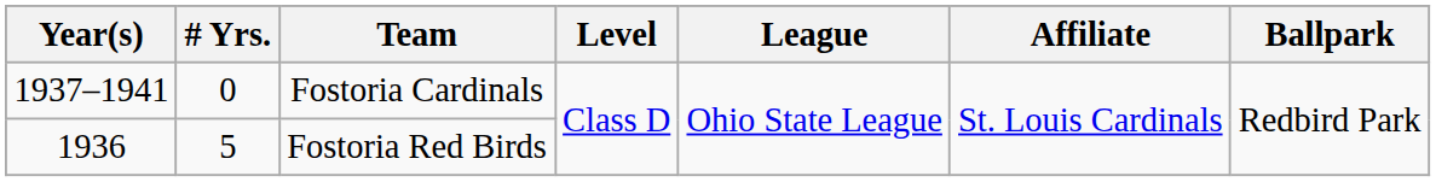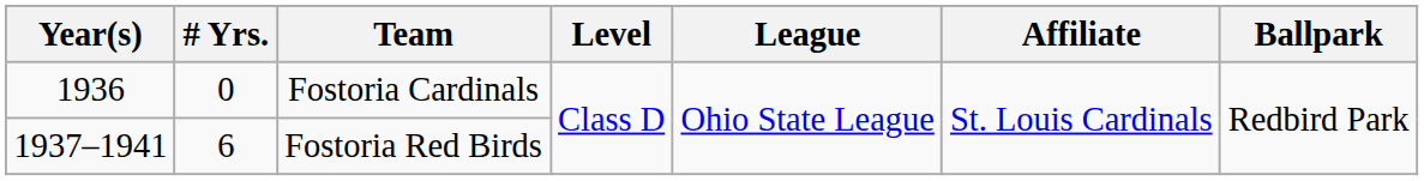Fostoria Cardinals | Year(s): 1937–1941 -> 1936
Fostoria Red Birds | Year(s): 1936 -> 1937–1941
Fostoria Red Birds | # Yrs.: 5 -> 6
